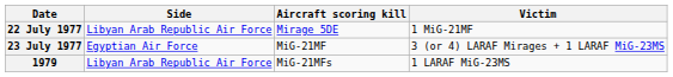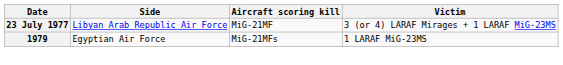- row: 22 July 1977 | Libyan Arab Republic Air Force | Mirage 5DE | 1 MiG-21MF
23 July 1977 | Side: Egyptian Air Force -> Libyan Arab Republic Air Force
1979 | Side: Libyan Arab Republic Air Force -> Egyptian Air Force
